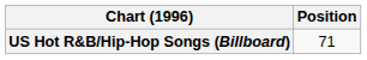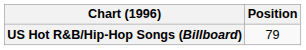US Hot R&B/Hip-Hop Songs (Billboard) | Position: 71 -> 79
